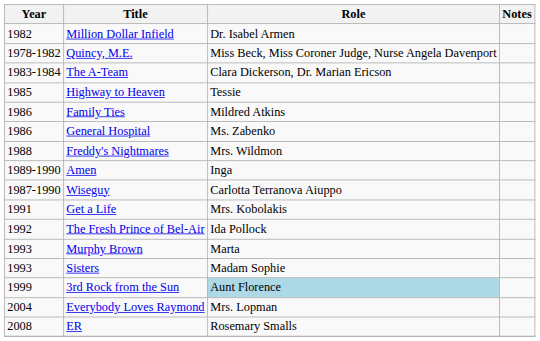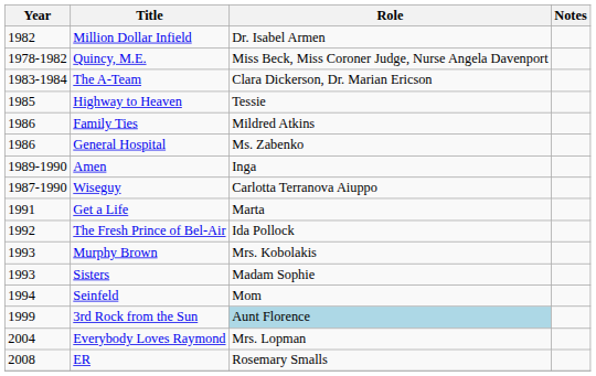- row: 1988 | Freddy's Nightmares | Mrs. Wildmon
Get a Life | Role: Mrs. Kobolakis -> Marta
Murphy Brown | Role: Marta -> Mrs. Kobolakis
+ row: 1994 | Seinfeld | Mom
